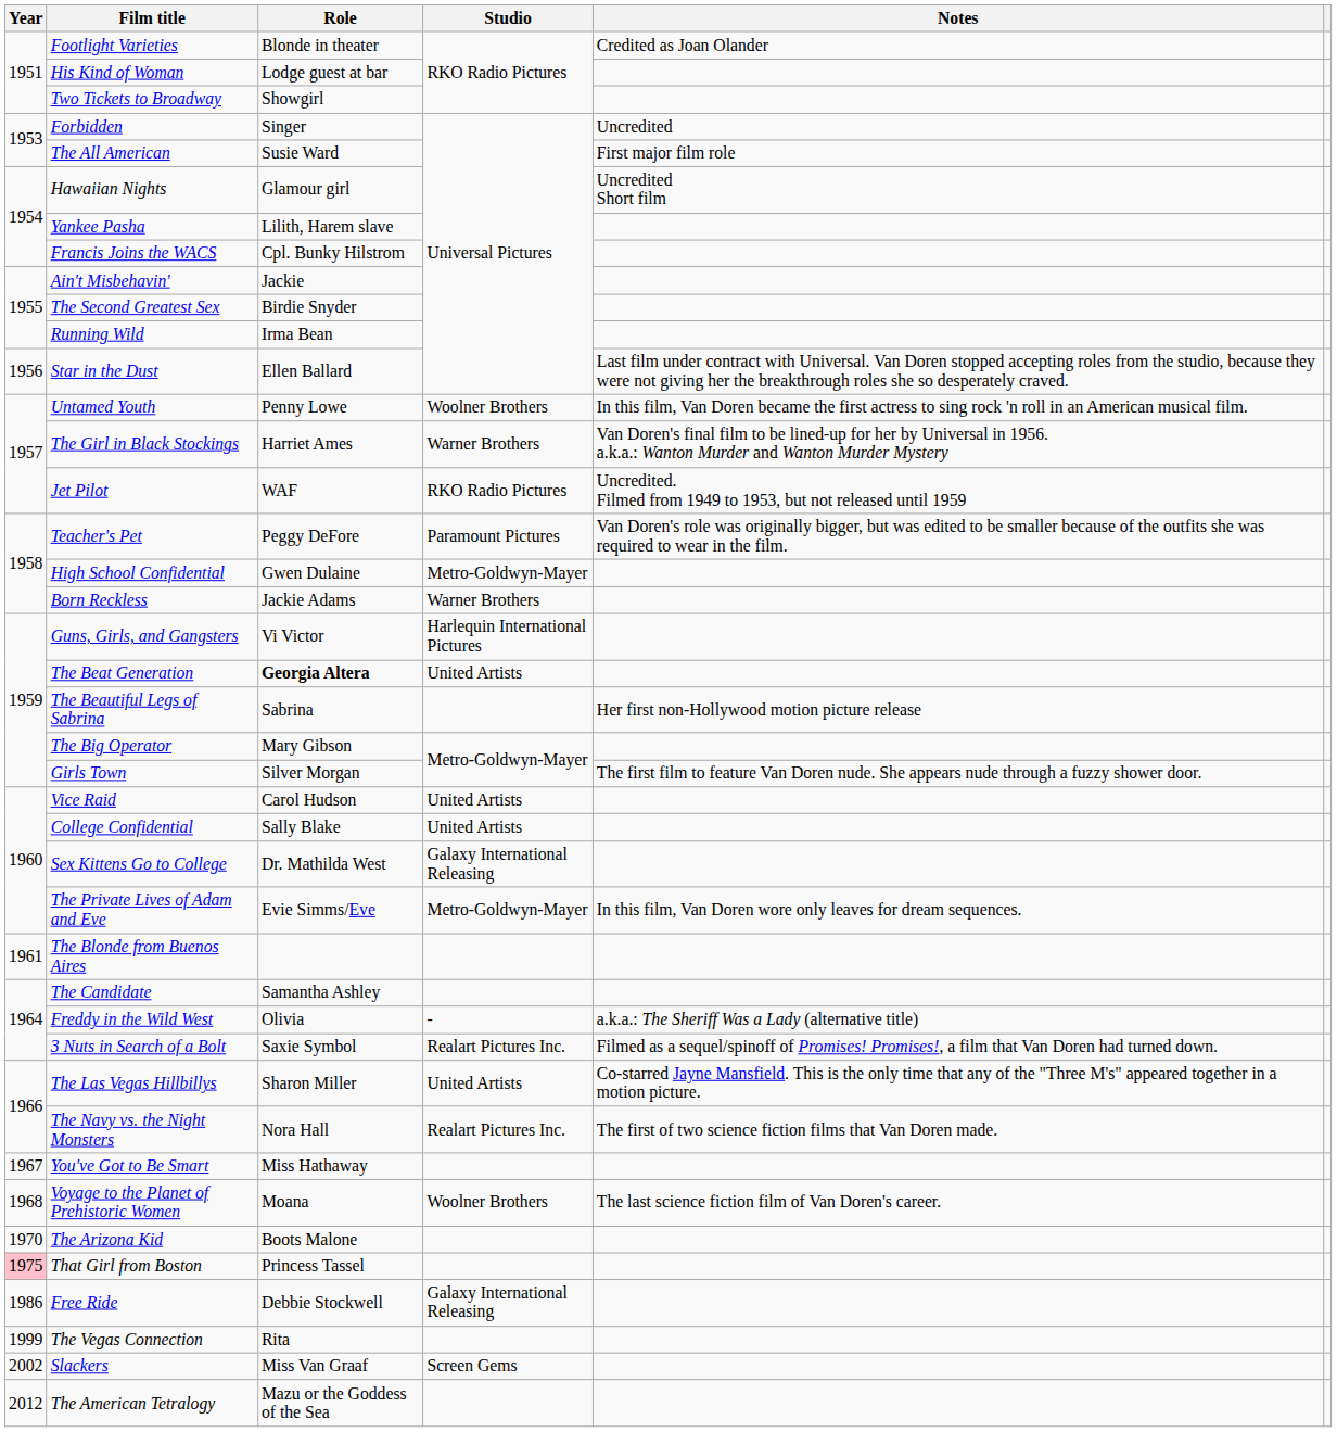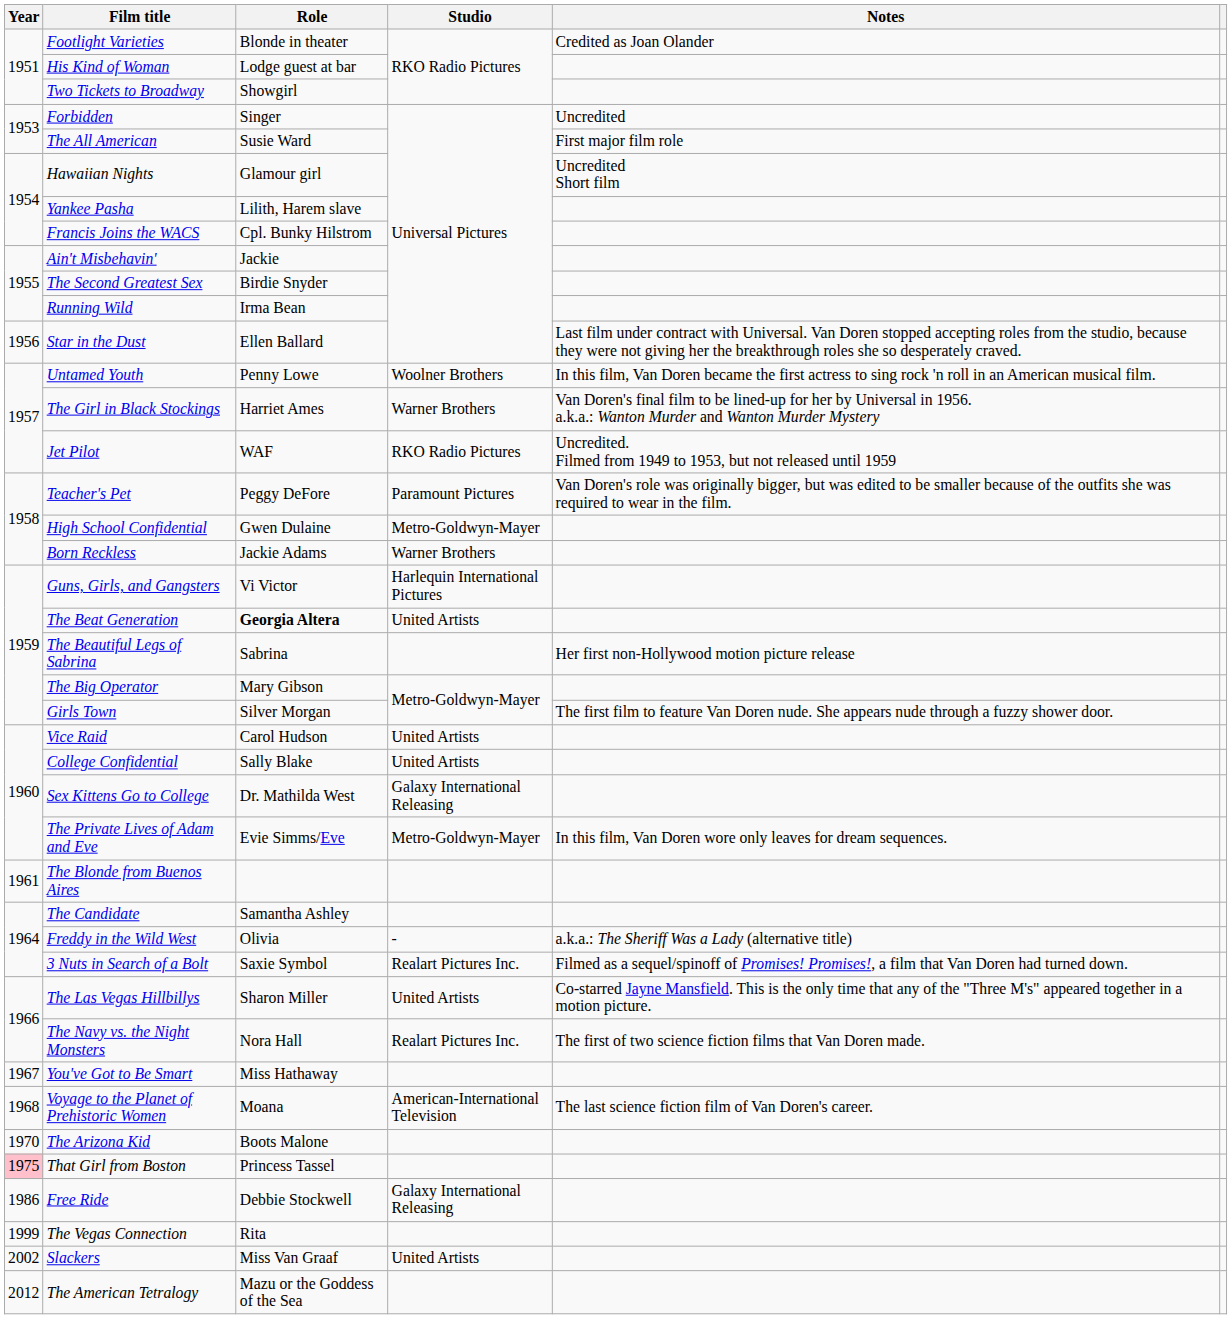Voyage to the Planet of Prehistoric Women | Studio: Woolner Brothers -> American-International Television
Slackers | Studio: Screen Gems -> United Artists
